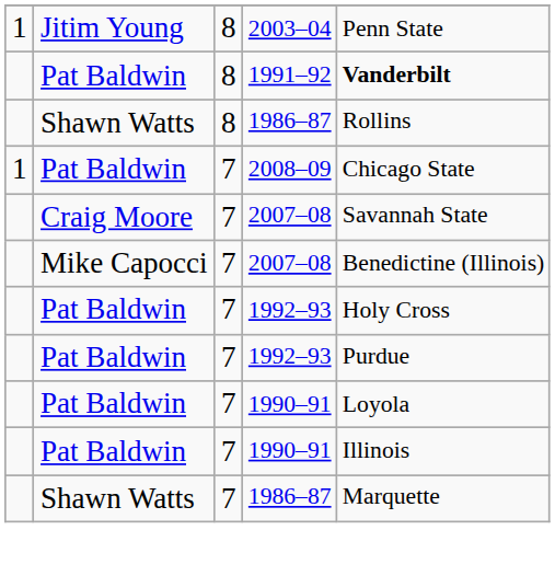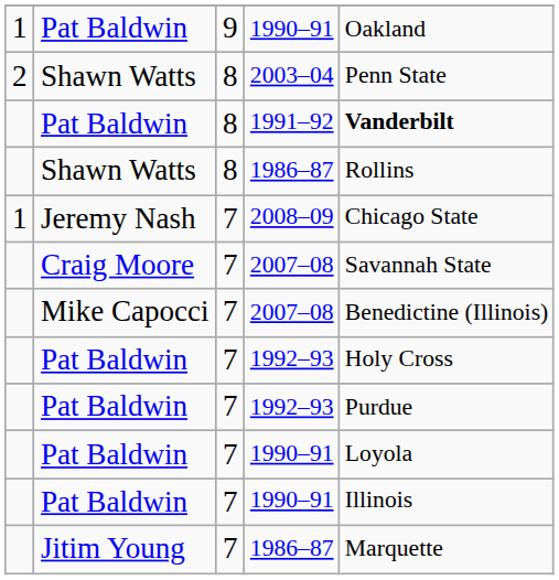+ row: 1 | Pat Baldwin | 9 | 1990–91 | Oakland
2003–04 | column 1: 1 -> 2
2003–04 | column 2: Jitim Young -> Shawn Watts
2008–09 | column 2: Pat Baldwin -> Jeremy Nash
7 / 1986–87 | column 2: Shawn Watts -> Jitim Young
